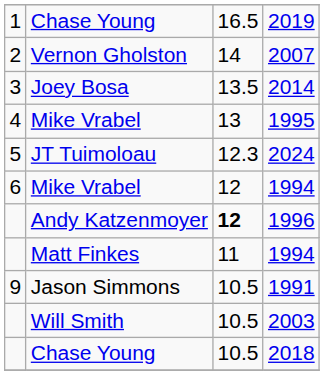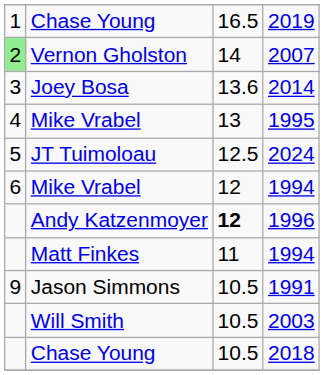2007 | column 1: no background -> lightgreen background
2014 | column 3: 13.5 -> 13.6
2024 | column 3: 12.3 -> 12.5
